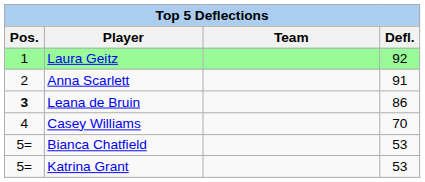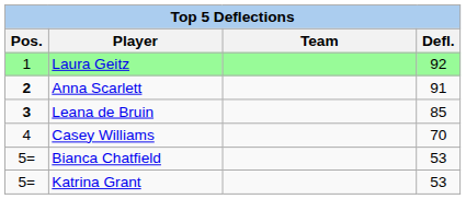Anna Scarlett | Pos.: normal -> bold
Leana de Bruin | Defl.: 86 -> 85
